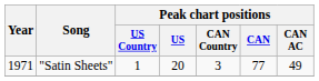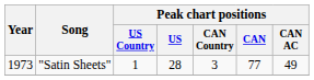"Satin Sheets" | Year: 1971 -> 1973
"Satin Sheets" | Peak chart positions / US: 20 -> 28
